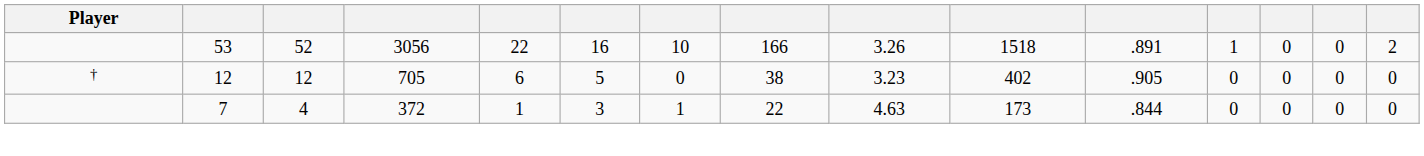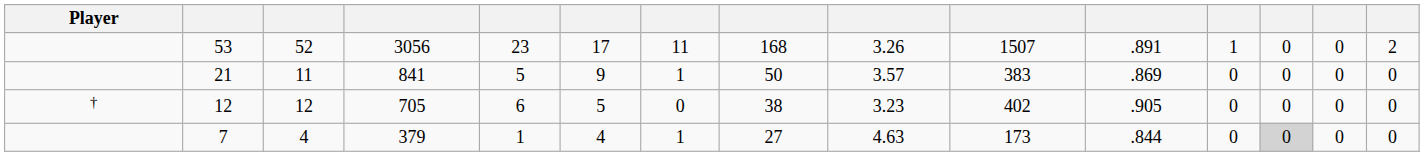53 | column 5: 22 -> 23
53 | column 6: 16 -> 17
53 | column 7: 10 -> 11
53 | column 8: 166 -> 168
53 | column 10: 1518 -> 1507
+ row: 21 | 11 | 841 | 5 | 9 | 1 | 50 | 3.57 | 383 | .869 | 0 | 0 | 0 | 0
7 | column 4: 372 -> 379
7 | column 6: 3 -> 4
7 | column 8: 22 -> 27
7 | column 13: no background -> lightgrey background
